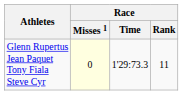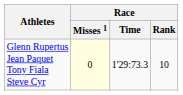Glenn Rupertus Jean Paquet Tony Fiala Steve Cyr | Race / Rank: 11 -> 10
